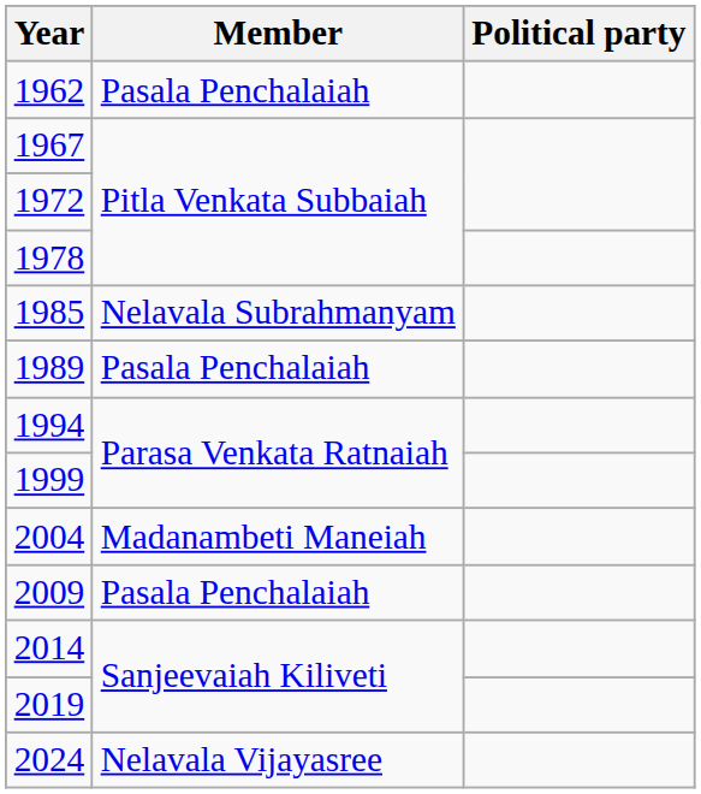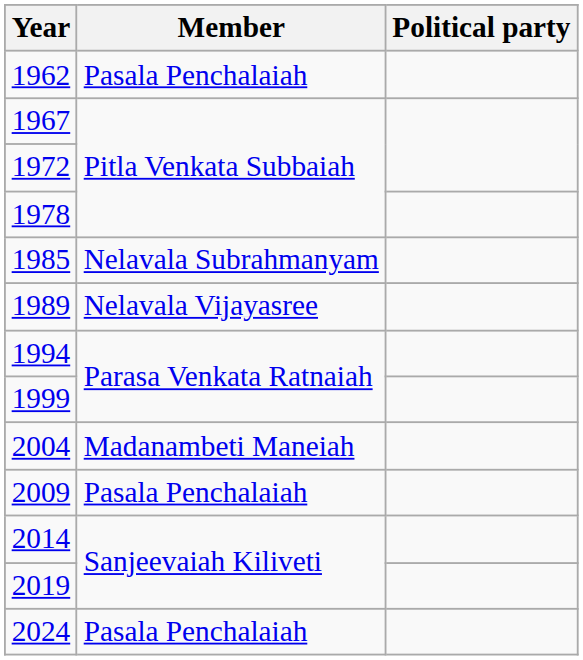1989 | Member: Pasala Penchalaiah -> Nelavala Vijayasree
2024 | Member: Nelavala Vijayasree -> Pasala Penchalaiah
